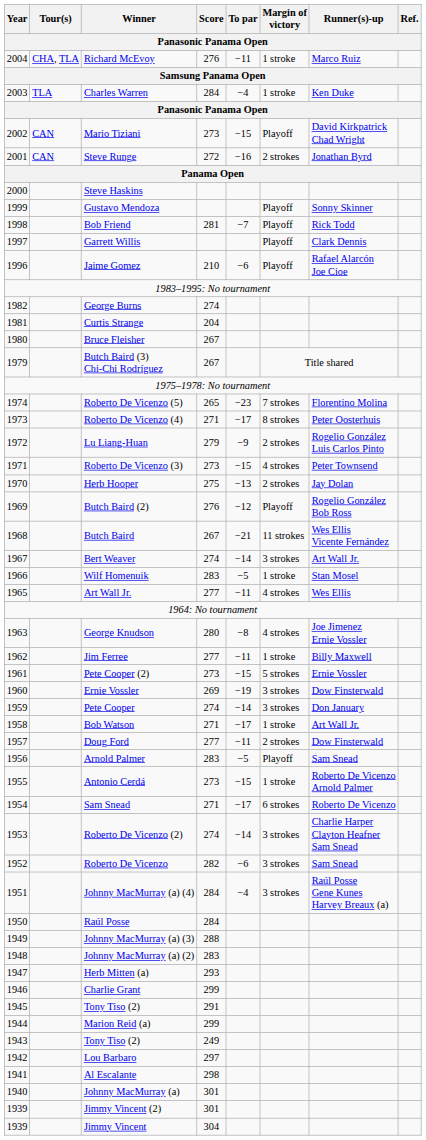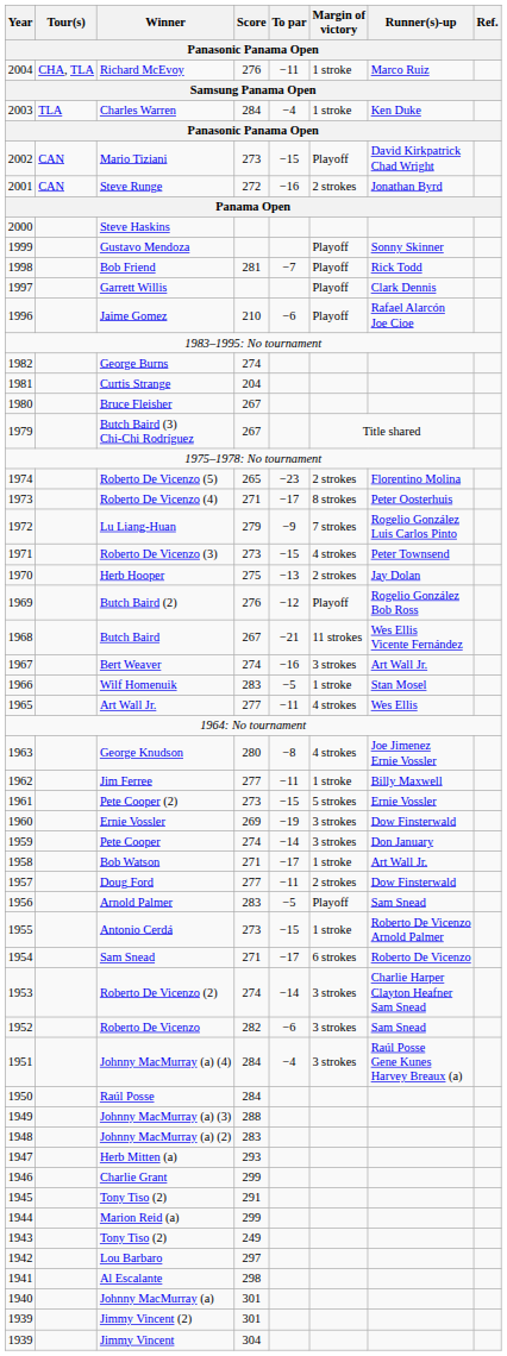Roberto De Vicenzo (5) | Margin of victory: 7 strokes -> 2 strokes
Lu Liang-Huan | Margin of victory: 2 strokes -> 7 strokes
Bert Weaver | To par: −14 -> −16
